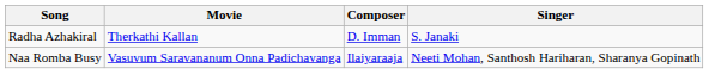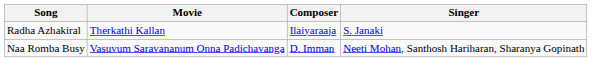Radha Azhakiral | Composer: D. Imman -> Ilaiyaraaja
Naa Romba Busy | Composer: Ilaiyaraaja -> D. Imman
